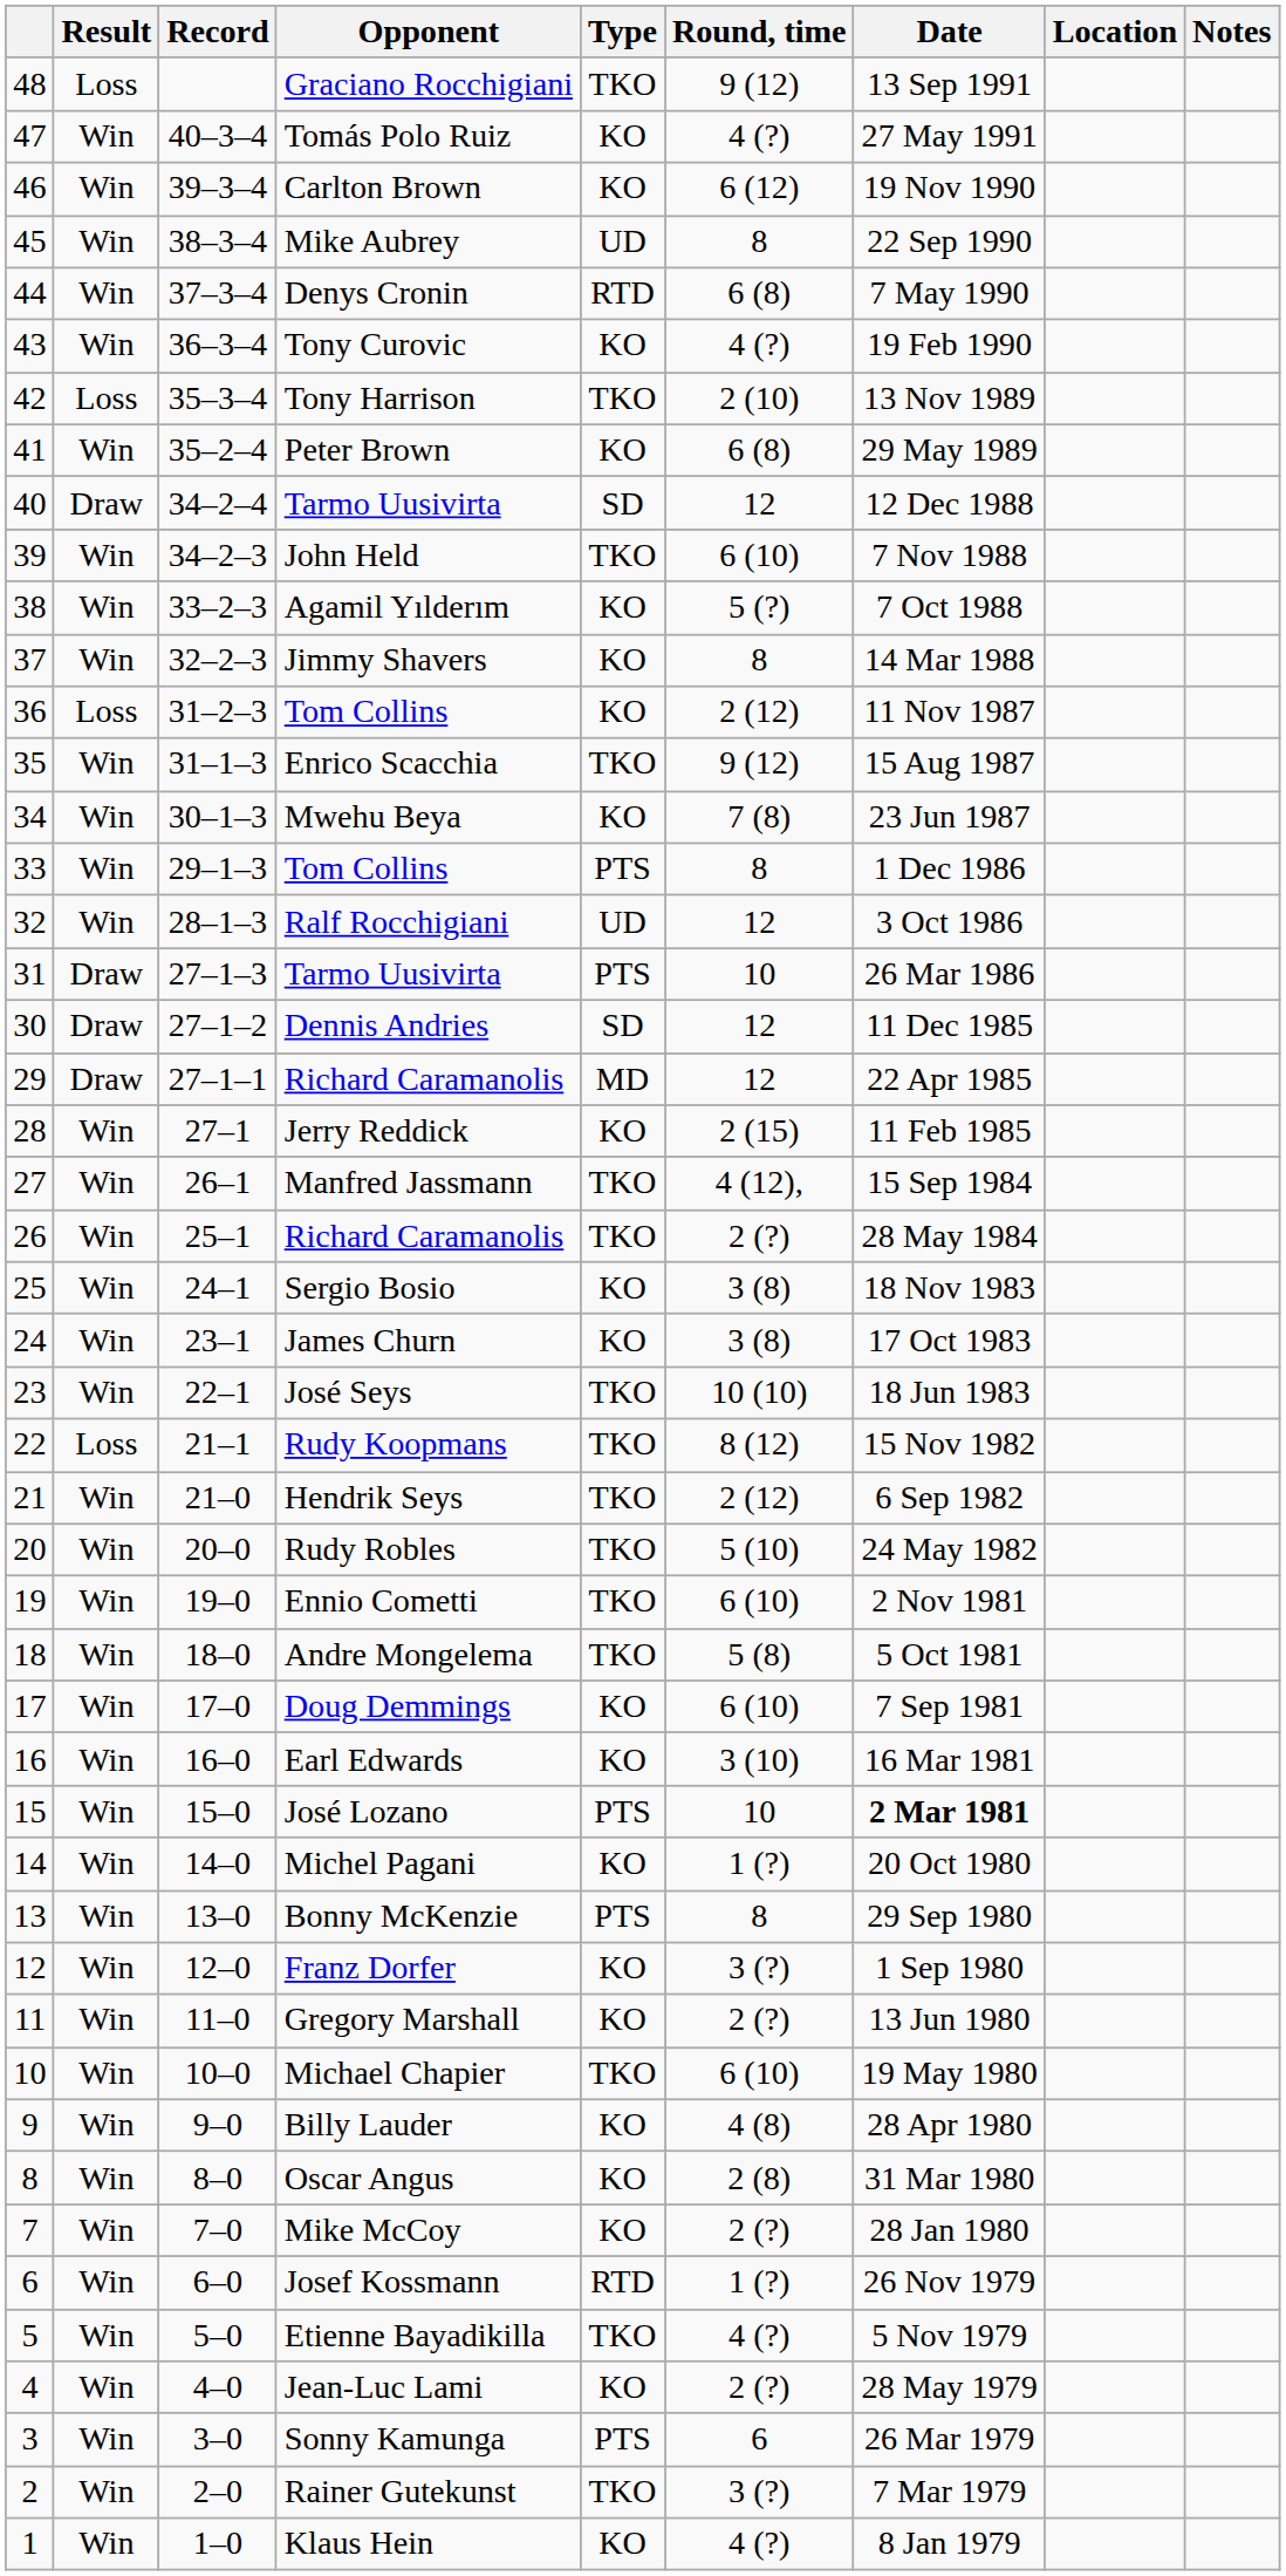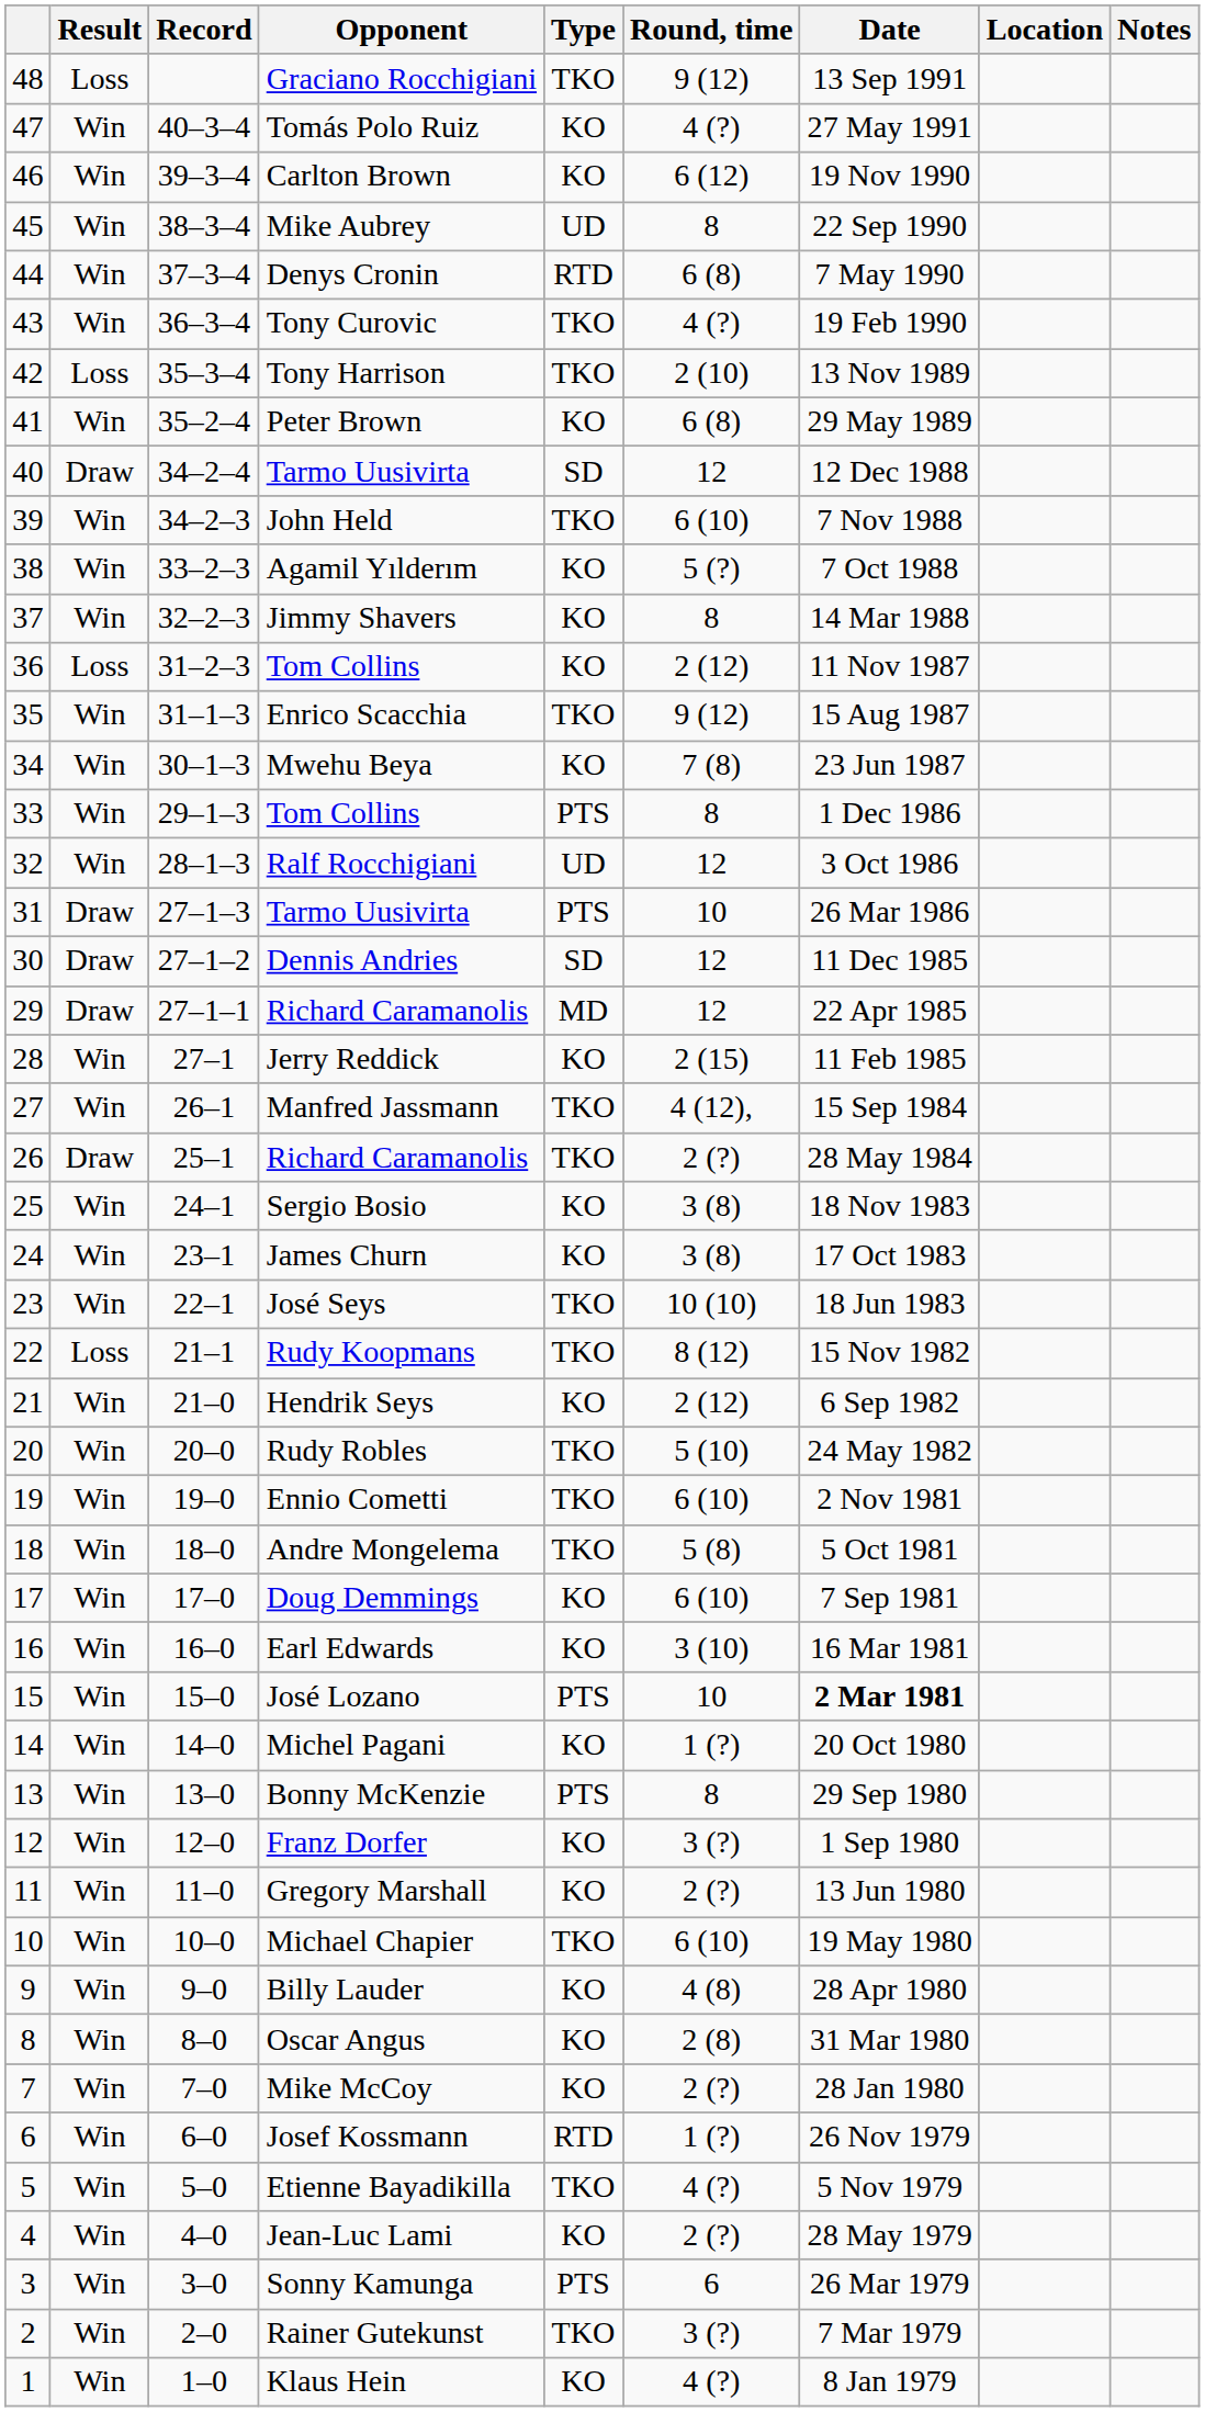Tony Curovic | Type: KO -> TKO
26 / Richard Caramanolis | Result: Win -> Draw
Hendrik Seys | Type: TKO -> KO
